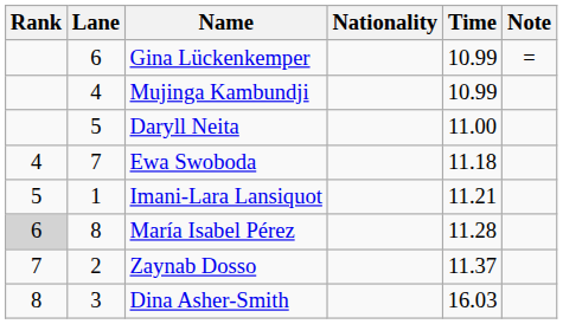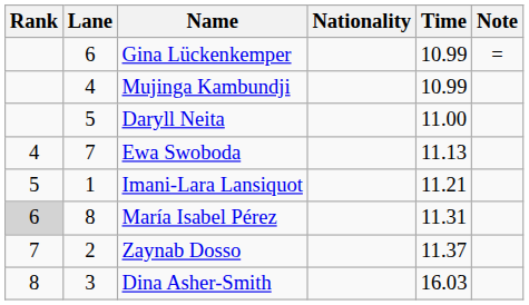Ewa Swoboda | Time: 11.18 -> 11.13
María Isabel Pérez | Time: 11.28 -> 11.31
